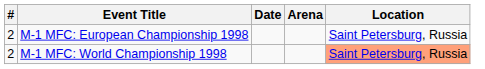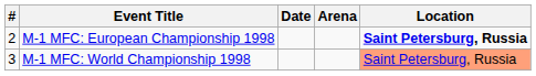M-1 MFC: European Championship 1998 | Location: normal -> bold
M-1 MFC: World Championship 1998 | #: 2 -> 3
